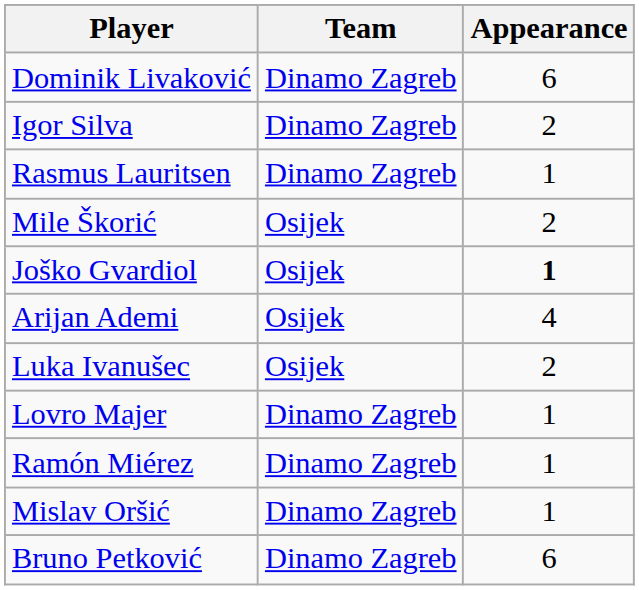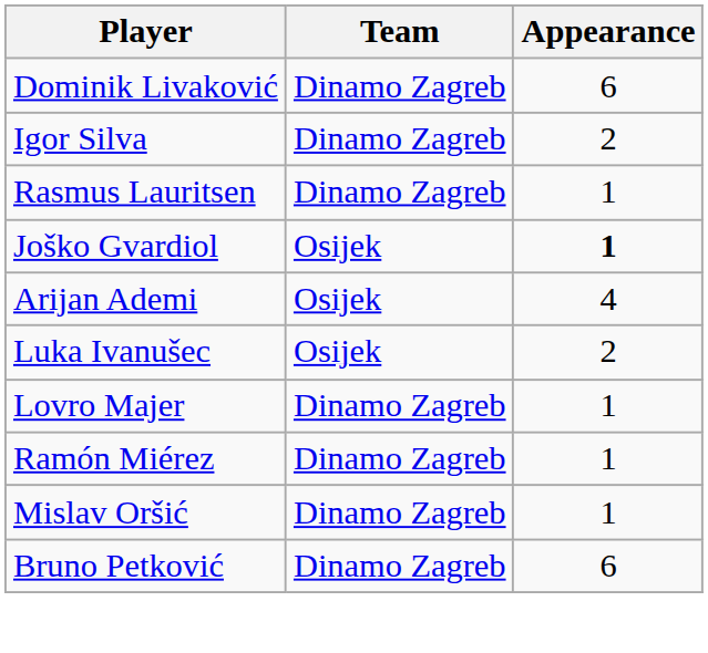- row: Mile Škorić | Osijek | 2
